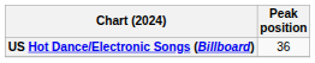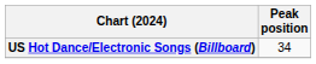US Hot Dance/Electronic Songs (Billboard) | Peak position: 36 -> 34
